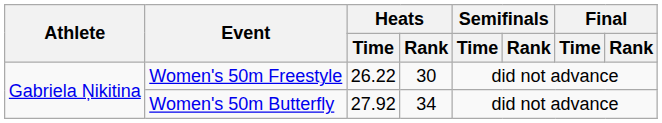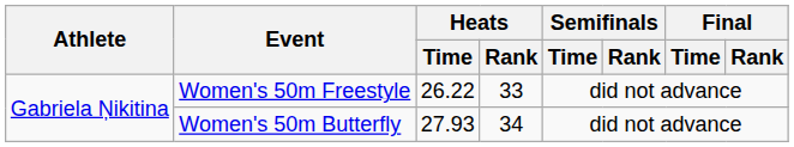Women's 50m Freestyle | Heats / Rank: 30 -> 33
Women's 50m Butterfly | Heats / Time: 27.92 -> 27.93
